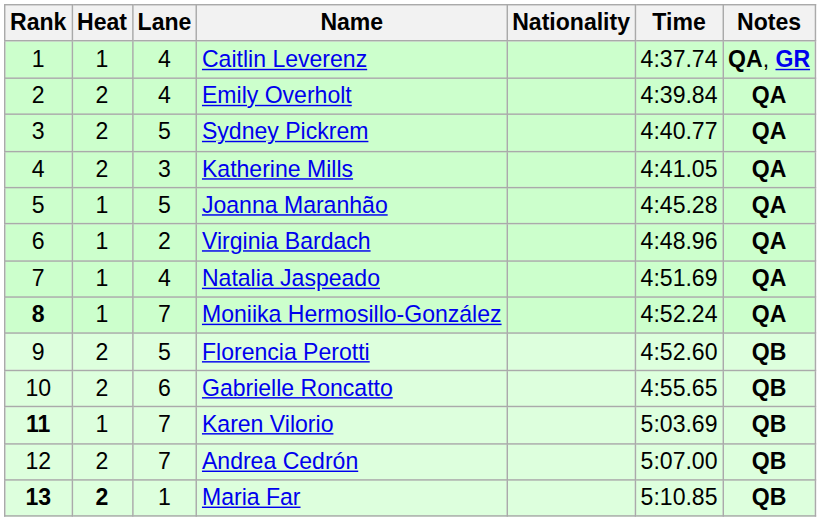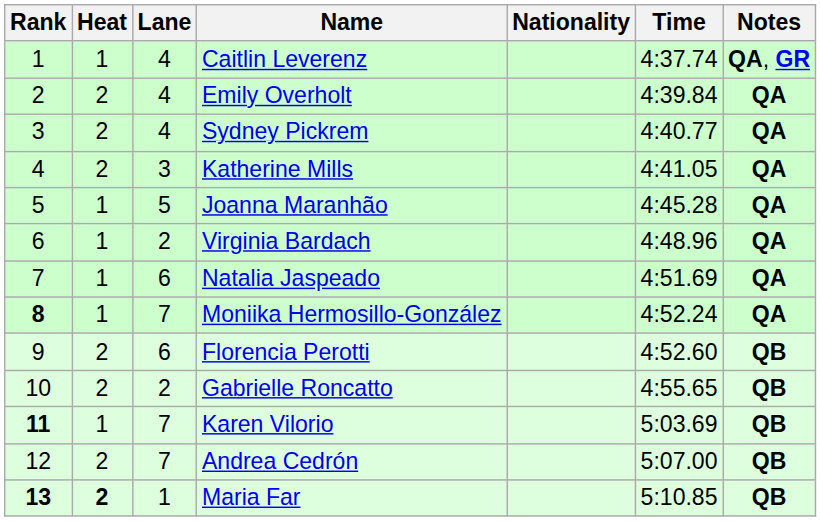Sydney Pickrem | Lane: 5 -> 4
Natalia Jaspeado | Lane: 4 -> 6
Florencia Perotti | Lane: 5 -> 6
Gabrielle Roncatto | Lane: 6 -> 2
